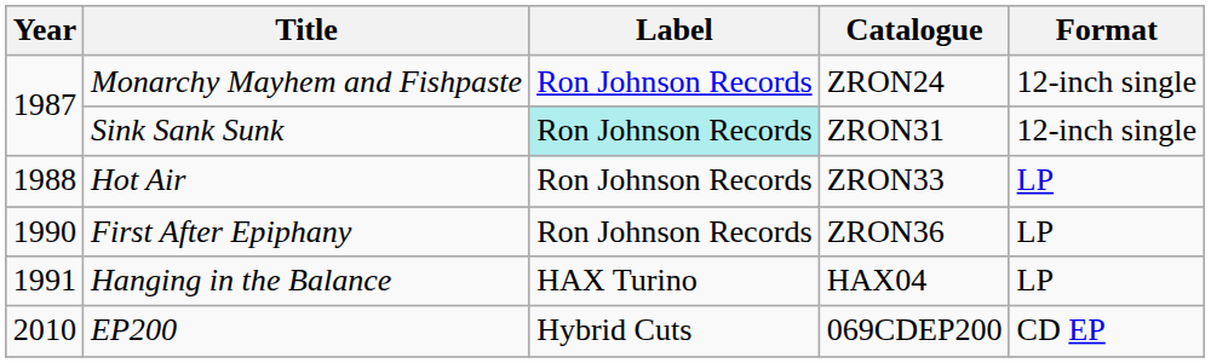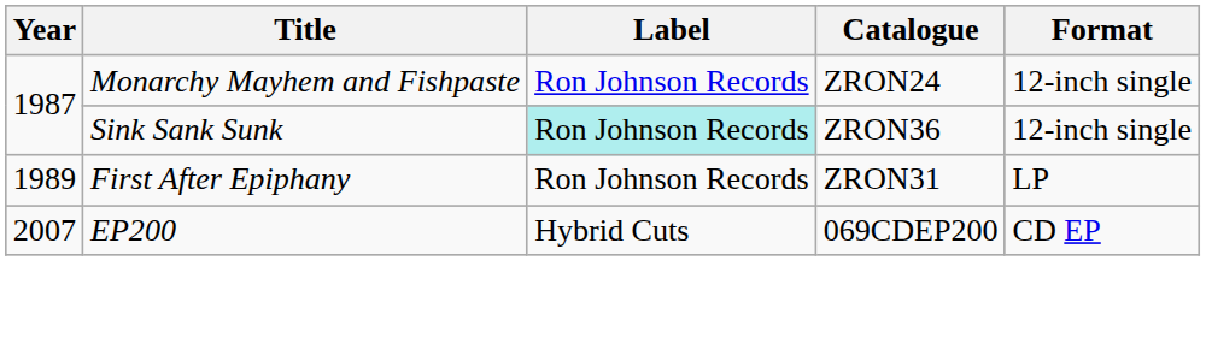Sink Sank Sunk | Catalogue: ZRON31 -> ZRON36
- row: 1988 | Hot Air | Ron Johnson Records | ZRON33 | LP
First After Epiphany | Year: 1990 -> 1989
First After Epiphany | Catalogue: ZRON36 -> ZRON31
- row: 1991 | Hanging in the Balance | HAX Turino | HAX04 | LP
EP200 | Year: 2010 -> 2007
